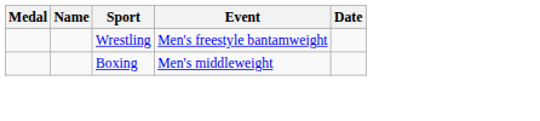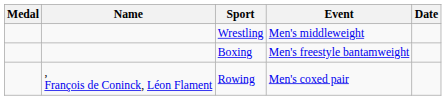Wrestling | Event: Men's freestyle bantamweight -> Men's middleweight
Boxing | Event: Men's middleweight -> Men's freestyle bantamweight
+ row: , François de Coninck, Léon Flament | Rowing | Men's coxed pair
